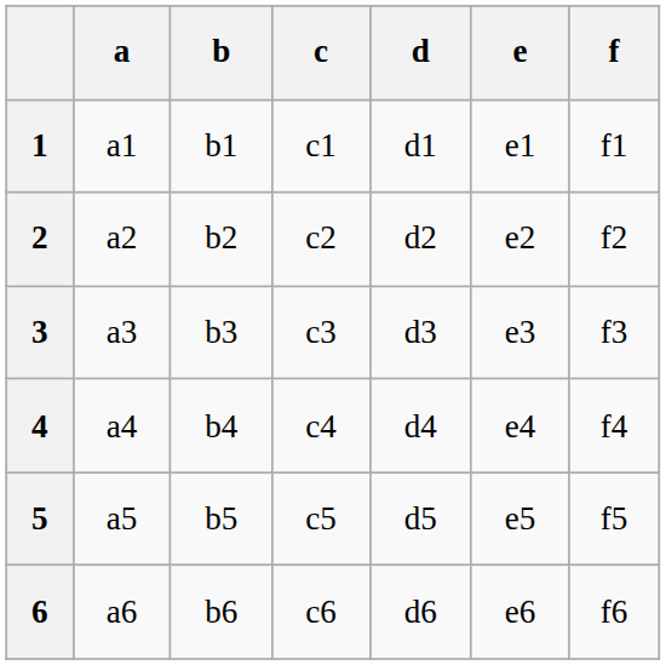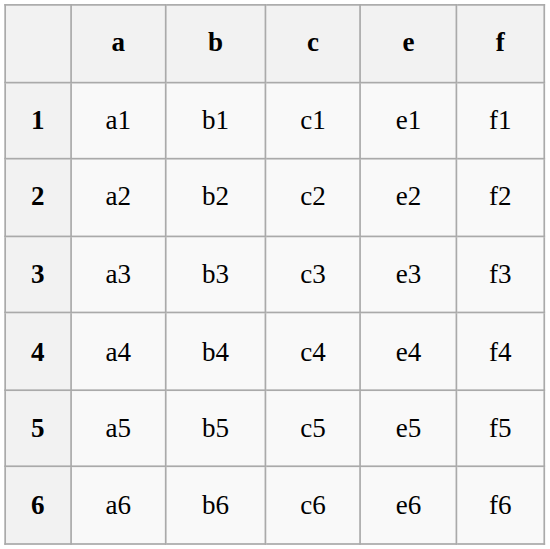- column: d | d1 | d2 | d3 | d4 | d5 | d6
